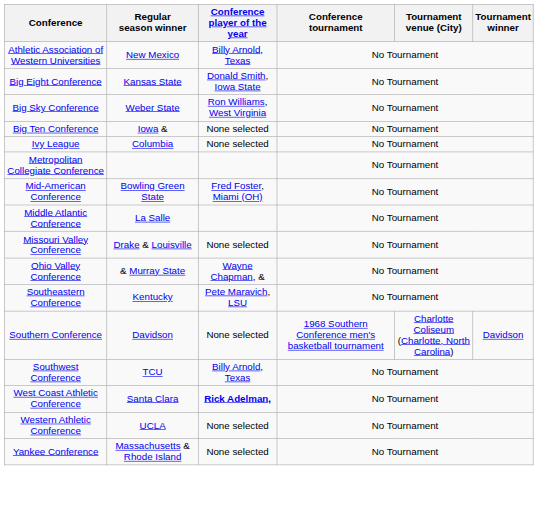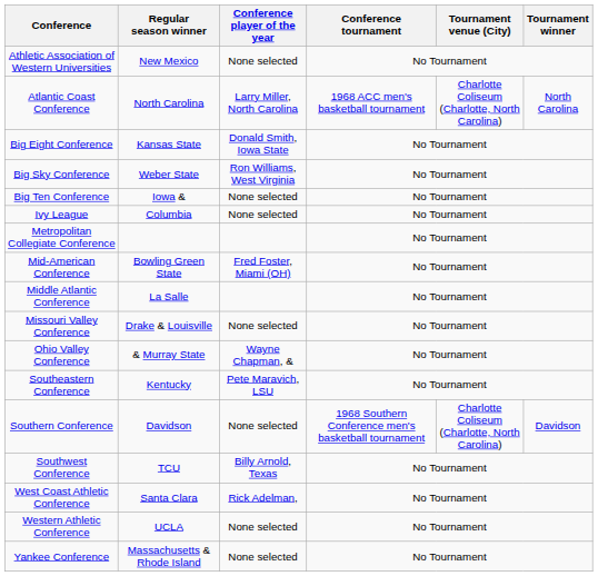Athletic Association of Western Universities | Conference player of the year: Billy Arnold, Texas -> None selected
+ row: Atlantic Coast Conference | North Carolina | Larry Miller, North Carolina | 1968 ACC men's basketball tournament | Charlotte Coliseum (Charlotte, North Carolina) | North Carolina
West Coast Athletic Conference | Conference player of the year: bold -> normal
